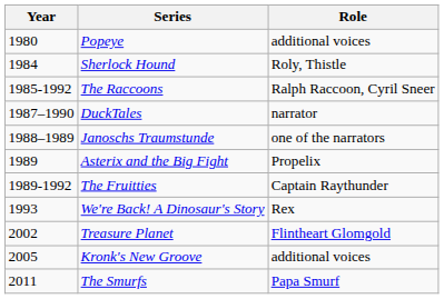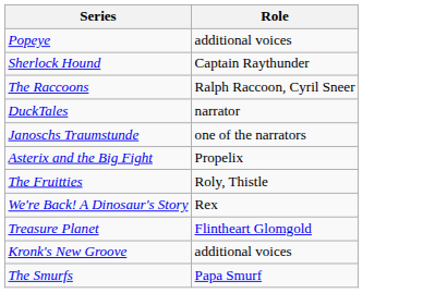- column: Year | 1980 | 1984 | 1985-1992 | 1987–1990 | 1988–1989 | 1989 | 1989-1992 | 1993 | 2002 | 2005 | 2011
Sherlock Hound | Role: Roly, Thistle -> Captain Raythunder
The Fruitties | Role: Captain Raythunder -> Roly, Thistle
